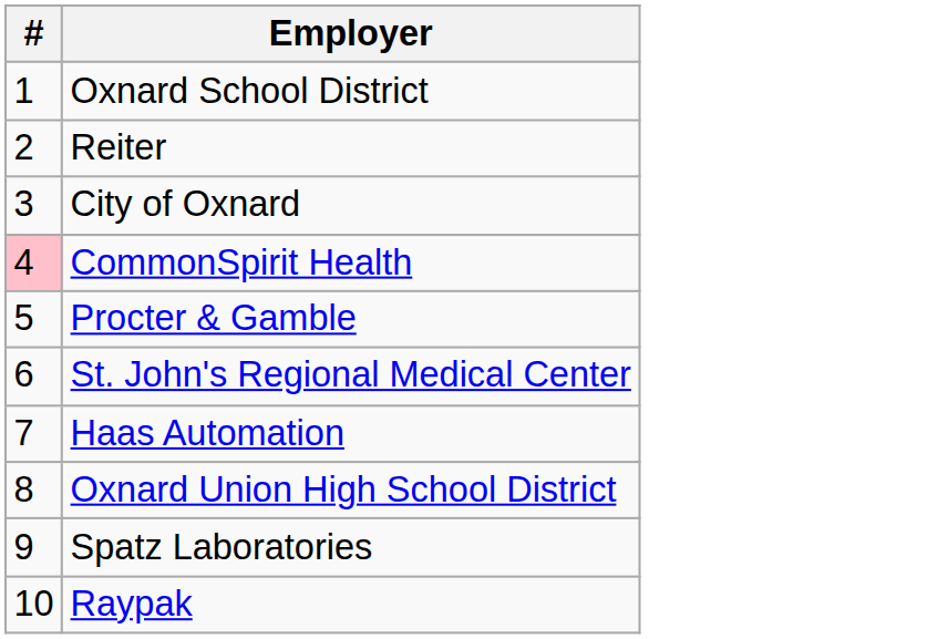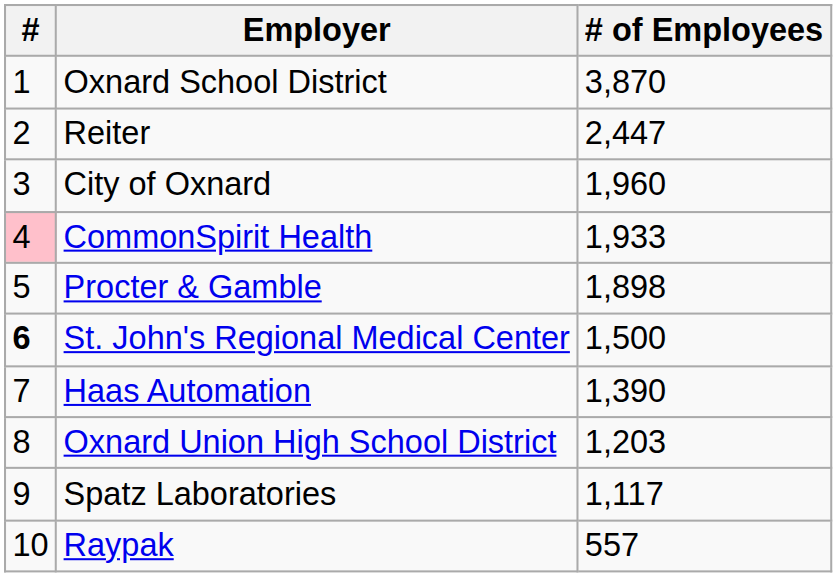+ column: # of Employees | 3,870 | 2,447 | 1,960 | 1,933 | 1,898 | 1,500 | 1,390 | 1,203 | 1,117 | 557
St. John's Regional Medical Center | #: normal -> bold
